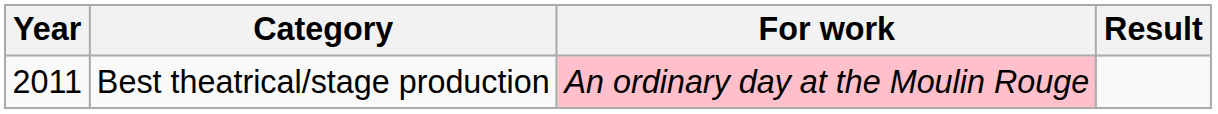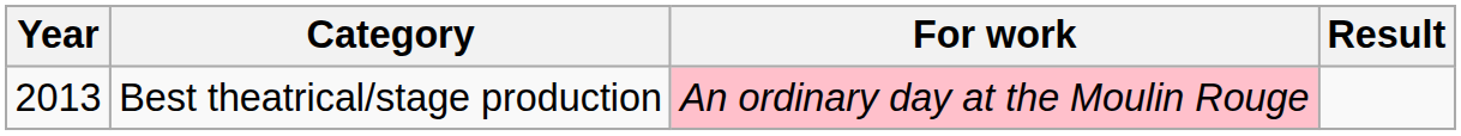Best theatrical/stage production | Year: 2011 -> 2013
